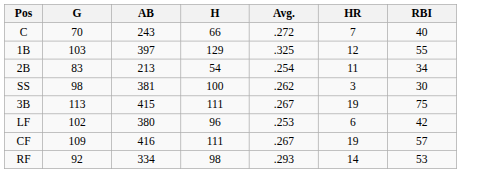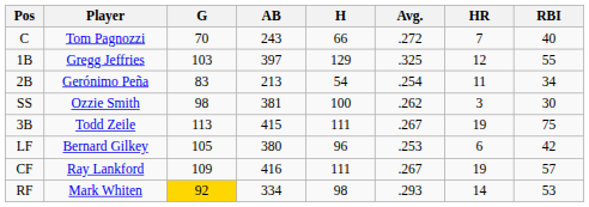+ column: Player | Tom Pagnozzi | Gregg Jeffries | Gerónimo Peña | Ozzie Smith | Todd Zeile | Bernard Gilkey | Ray Lankford | Mark Whiten
LF | G: 102 -> 105
RF | G: no background -> gold background
